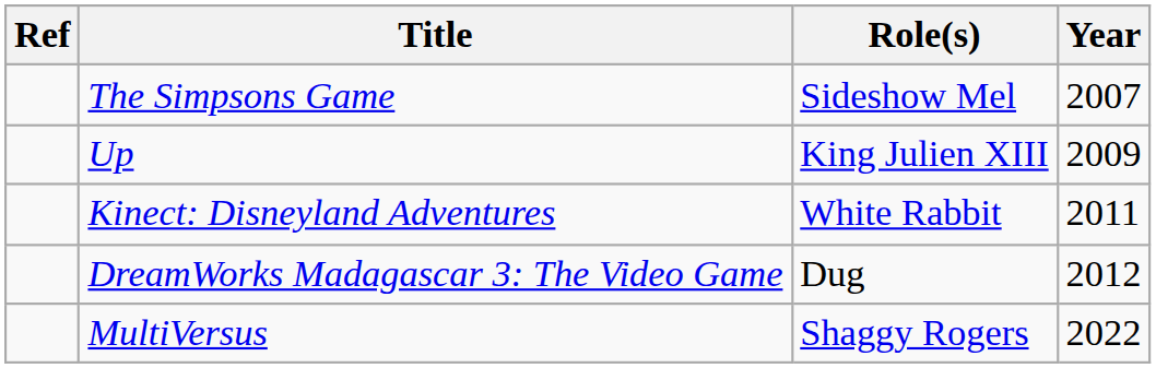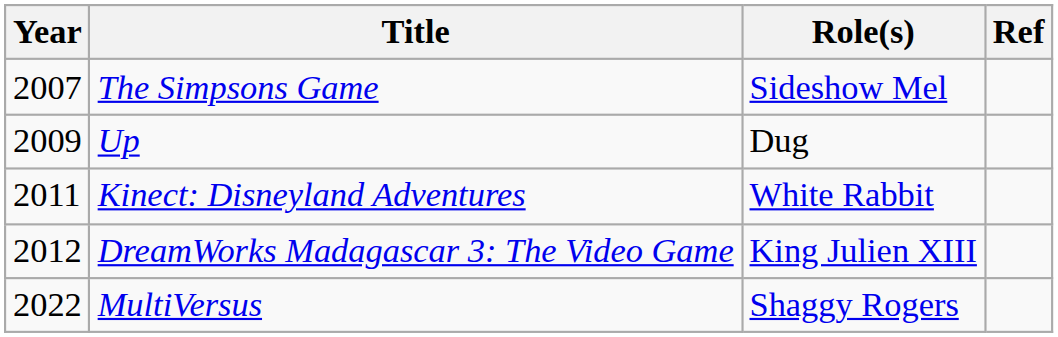columns swapped: Year <-> Ref
Up | Role(s): King Julien XIII -> Dug
DreamWorks Madagascar 3: The Video Game | Role(s): Dug -> King Julien XIII
